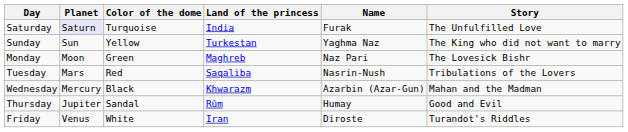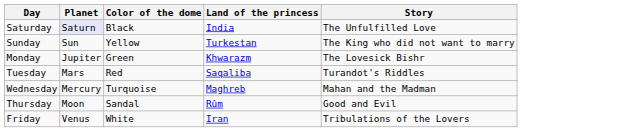- column: Name | Furak | Yaghma Naz | Naz Pari | Nasrin-Nush | Azarbin (Azar-Gun) | Humay | Diroste
Saturday | Color of the dome: Turquoise -> Black
Monday | Planet: Moon -> Jupiter
Monday | Land of the princess: Maghreb -> Khwarazm
Tuesday | Story: Tribulations of the Lovers -> Turandot's Riddles
Wednesday | Color of the dome: Black -> Turquoise
Wednesday | Land of the princess: Khwarazm -> Maghreb
Thursday | Planet: Jupiter -> Moon
Friday | Story: Turandot's Riddles -> Tribulations of the Lovers
